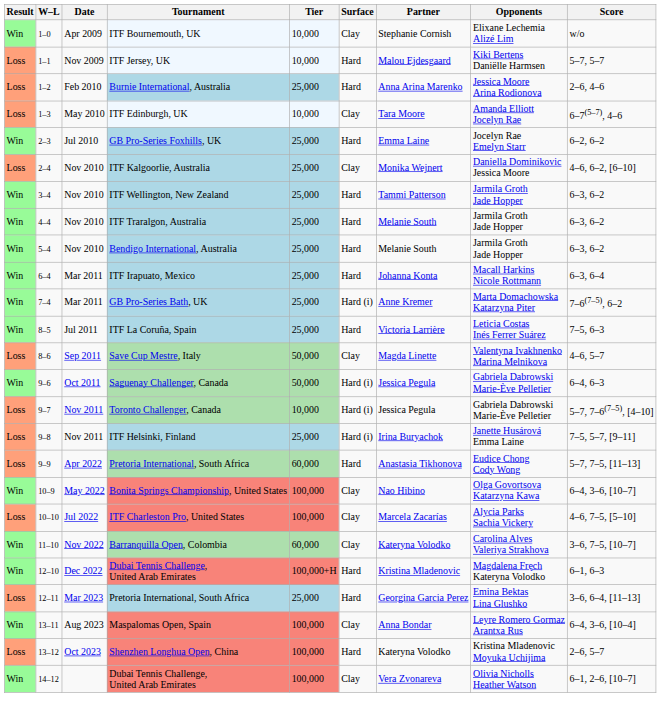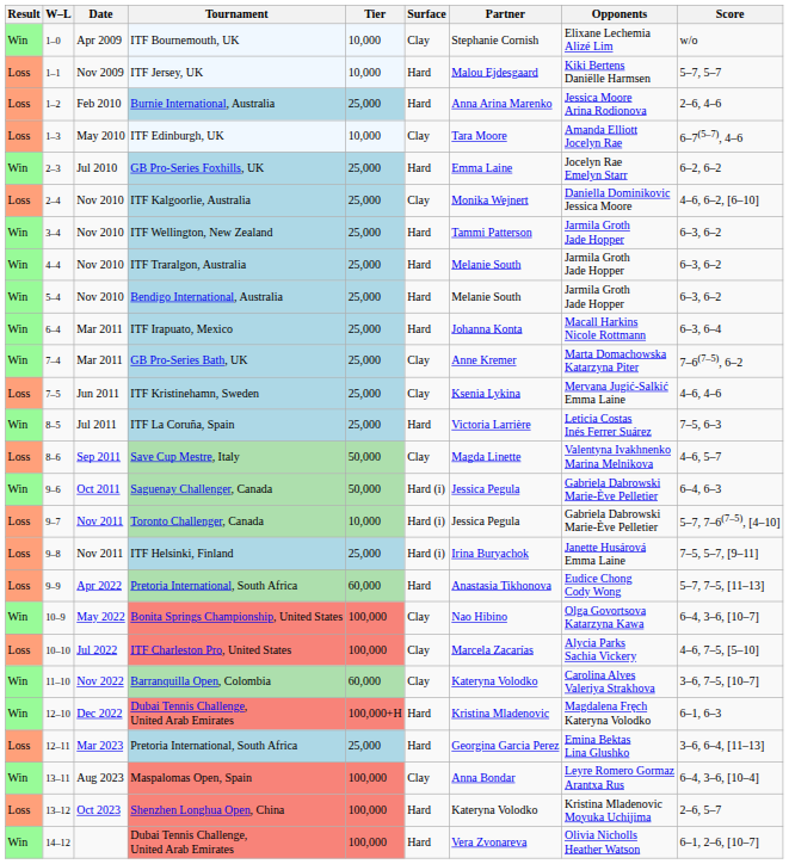GB Pro-Series Bath, UK | Surface: Hard (i) -> Clay
+ row: Loss | 7–5 | Jun 2011 | ITF Kristinehamn, Sweden | 25,000 | Clay | Ksenia Lykina | Mervana Jugić-Salkić Emma Laine | 4–6, 4–6
14–12 / Dubai Tennis Challenge, United Arab Emirates | Surface: Clay -> Hard
